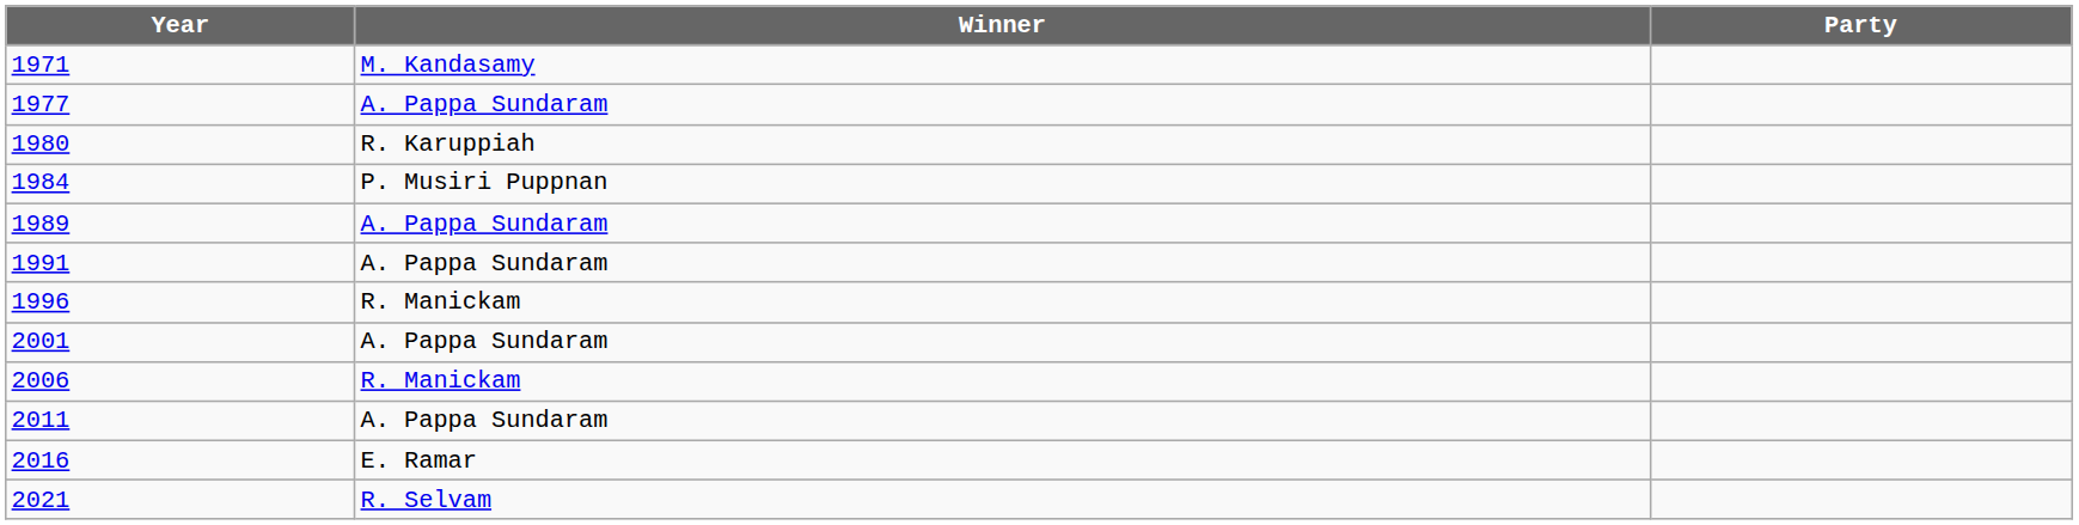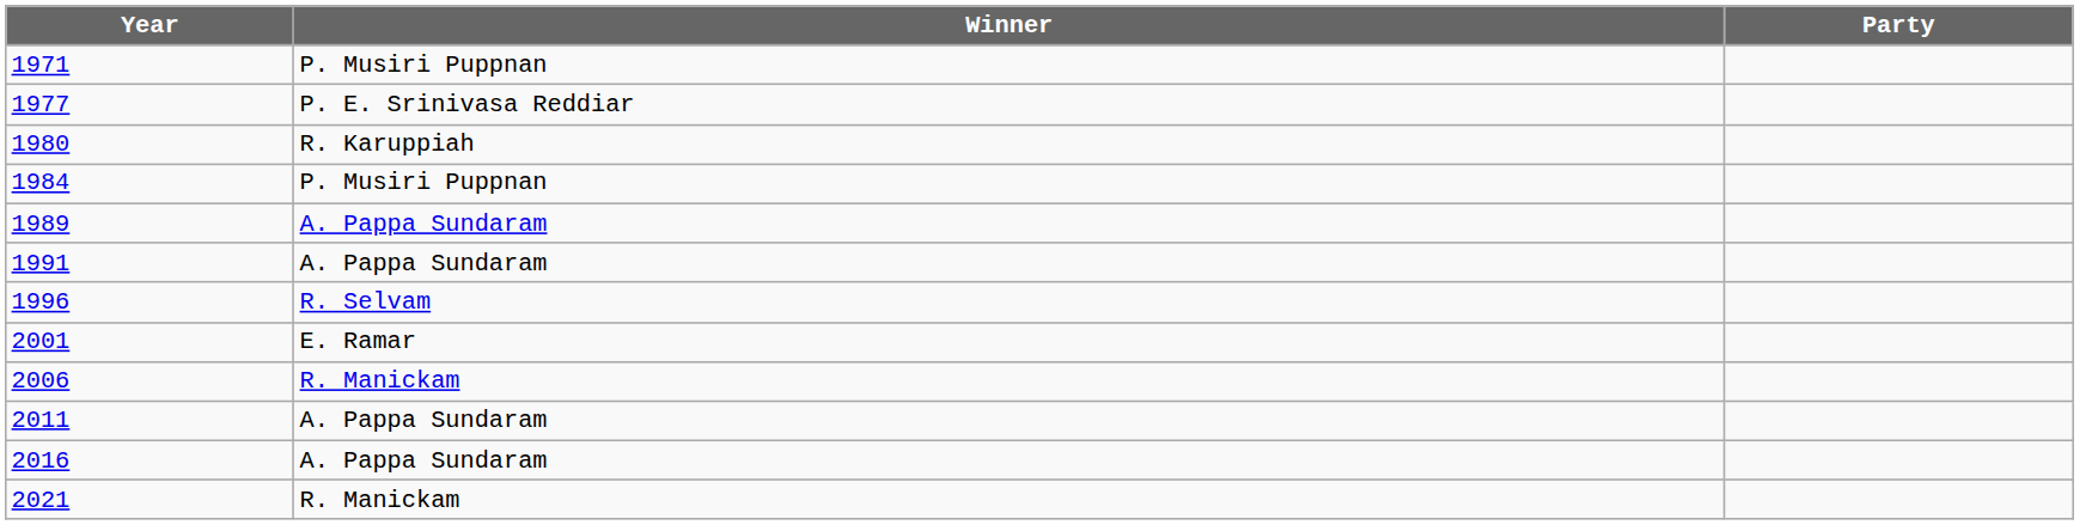1971 | Winner: M. Kandasamy -> P. Musiri Puppnan
1977 | Winner: A. Pappa Sundaram -> P. E. Srinivasa Reddiar
1996 | Winner: R. Manickam -> R. Selvam
2001 | Winner: A. Pappa Sundaram -> E. Ramar
2016 | Winner: E. Ramar -> A. Pappa Sundaram
2021 | Winner: R. Selvam -> R. Manickam
